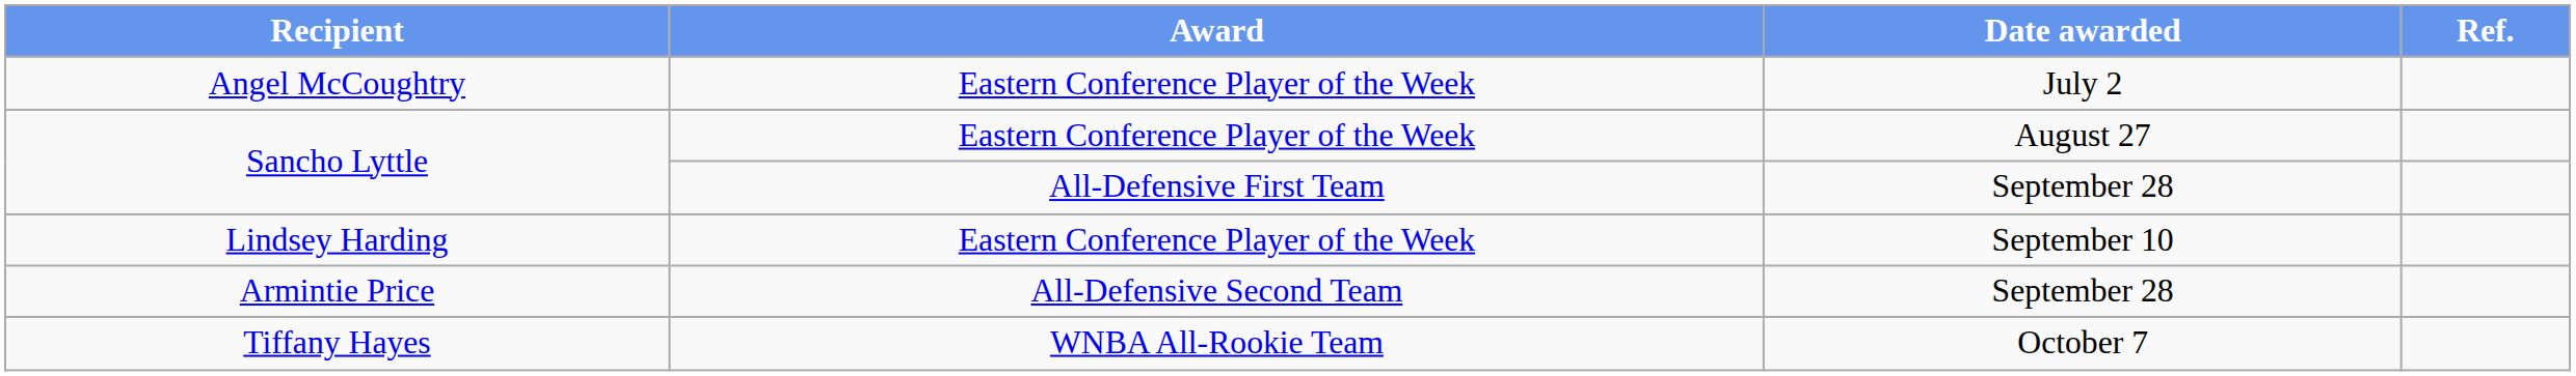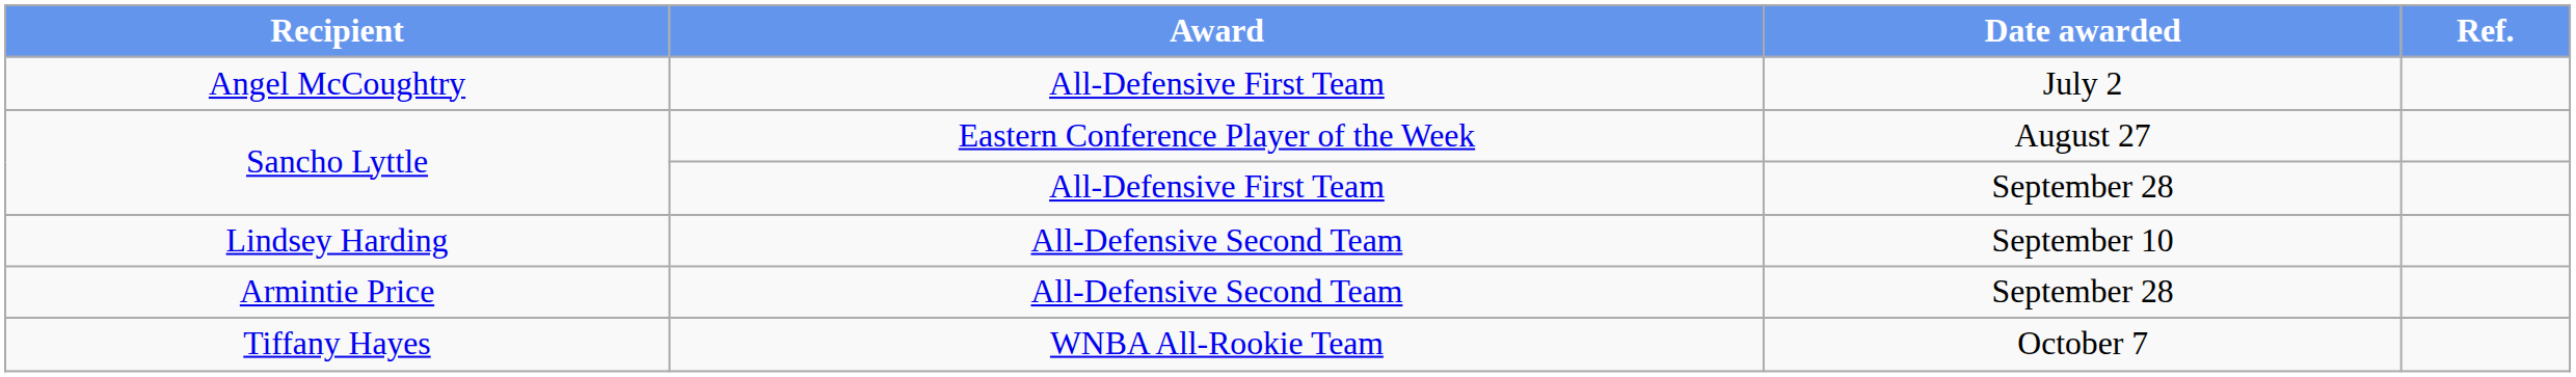Angel McCoughtry | Award: Eastern Conference Player of the Week -> All-Defensive First Team
Lindsey Harding | Award: Eastern Conference Player of the Week -> All-Defensive Second Team
